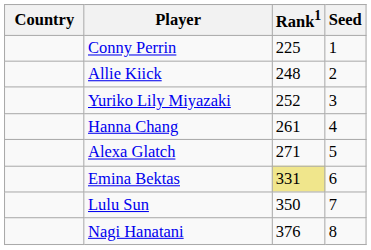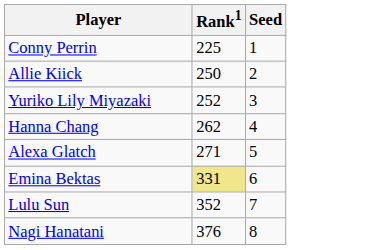- column: Country
Allie Kiick | Rank1: 248 -> 250
Hanna Chang | Rank1: 261 -> 262
Lulu Sun | Rank1: 350 -> 352
